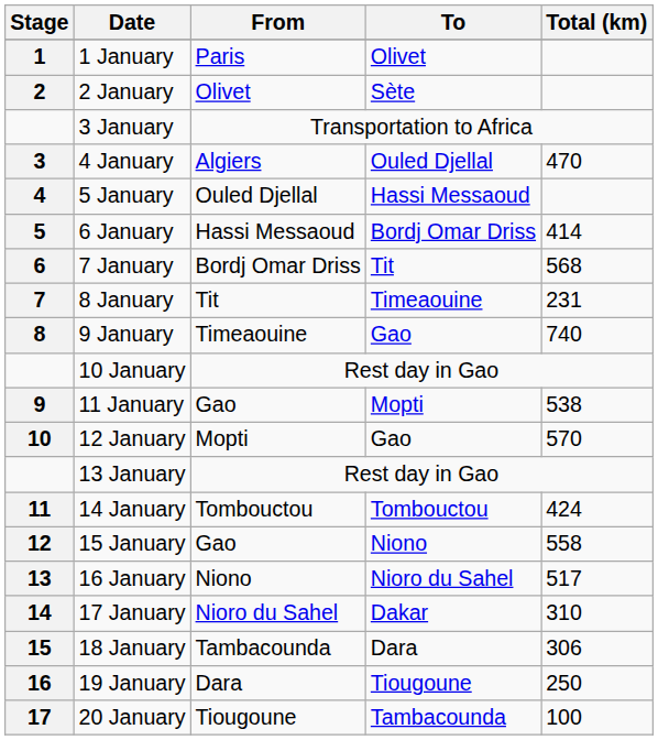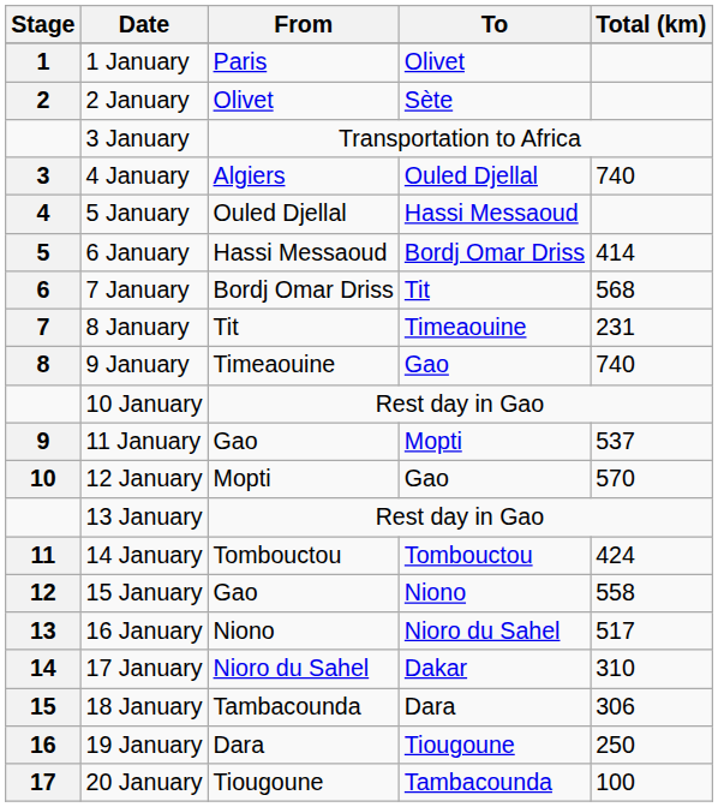4 January | Total (km): 470 -> 740
11 January | Total (km): 538 -> 537
